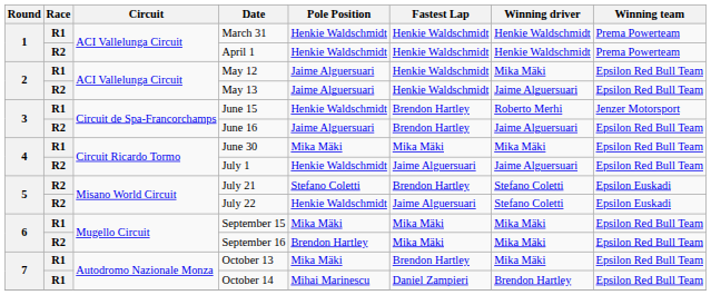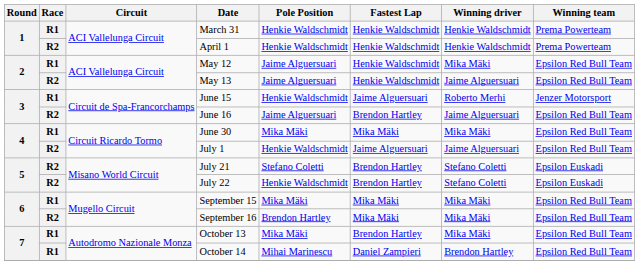June 15 | Fastest Lap: Brendon Hartley -> Jaime Alguersuari
July 22 | Fastest Lap: Jaime Alguersuari -> Brendon Hartley
